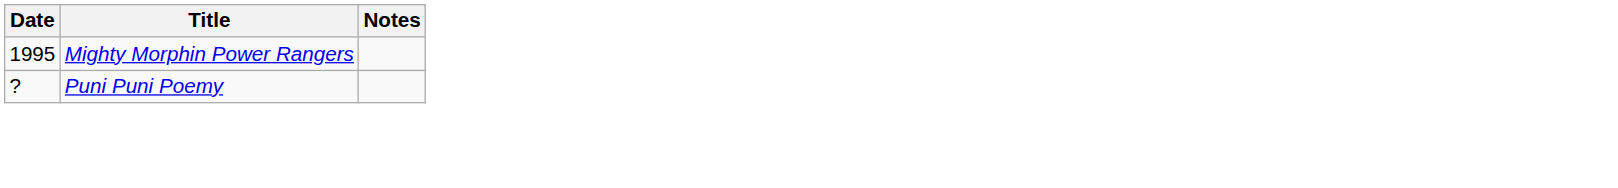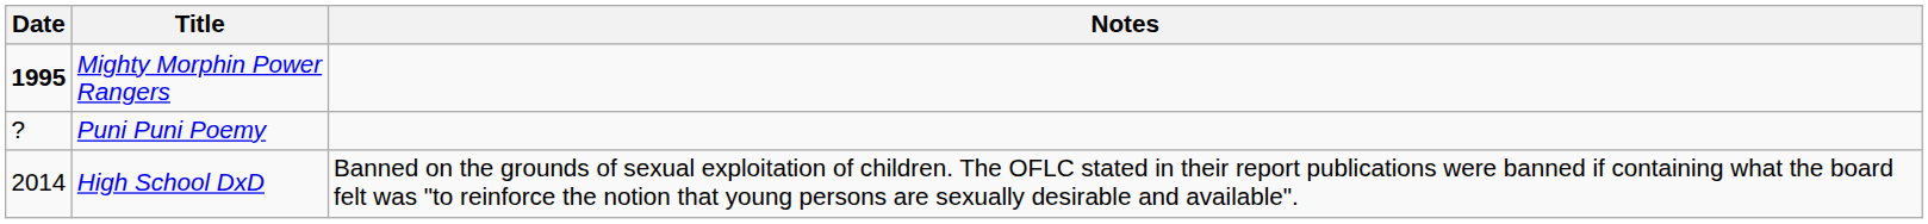Mighty Morphin Power Rangers | Date: normal -> bold
+ row: 2014 | High School DxD | Banned on the grounds of sexual exploitation of children. The OFLC stated in their report publications were banned if containing what the board felt was "to reinforce the notion that young persons are sexually desirable and available".
